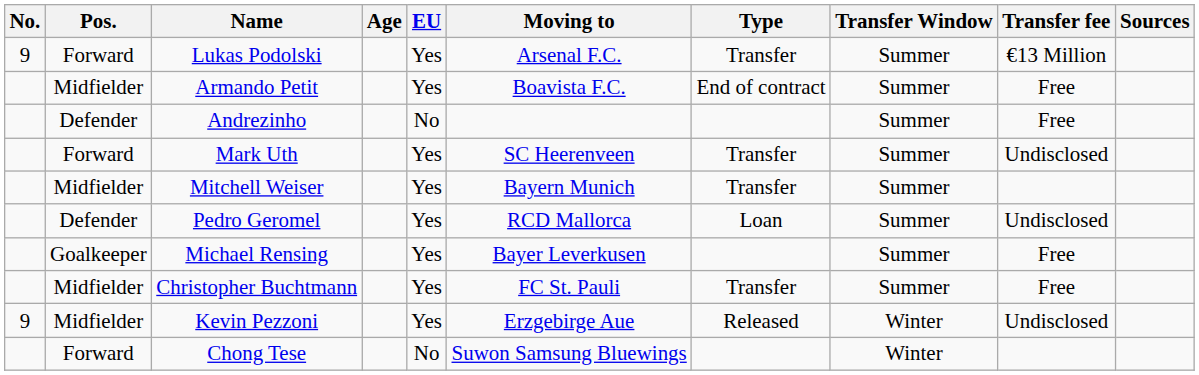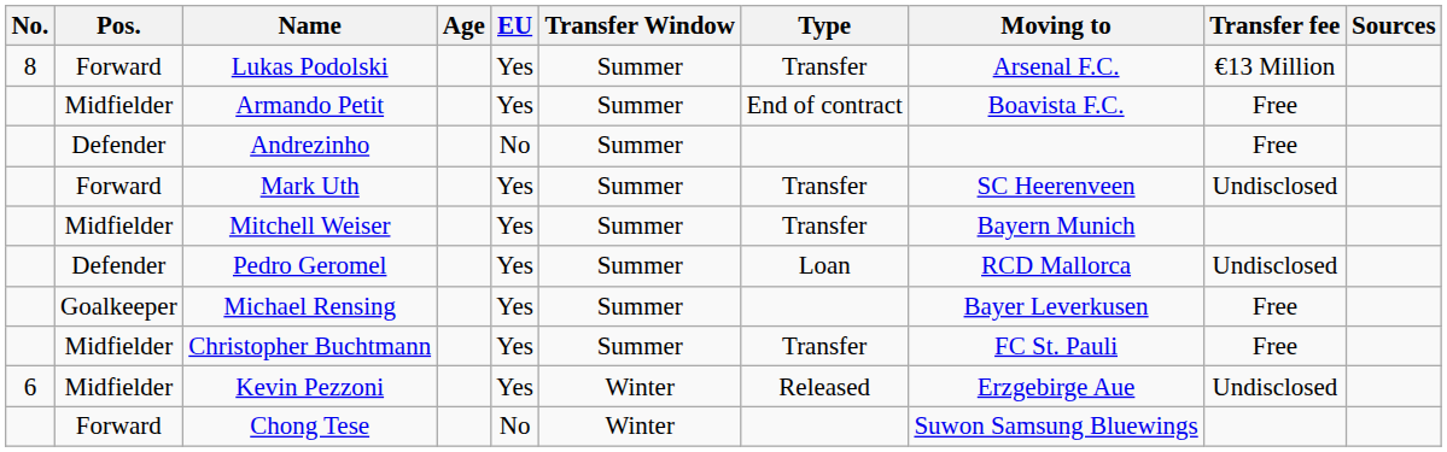columns swapped: Moving to <-> Transfer Window
Lukas Podolski | No.: 9 -> 8
Kevin Pezzoni | No.: 9 -> 6
